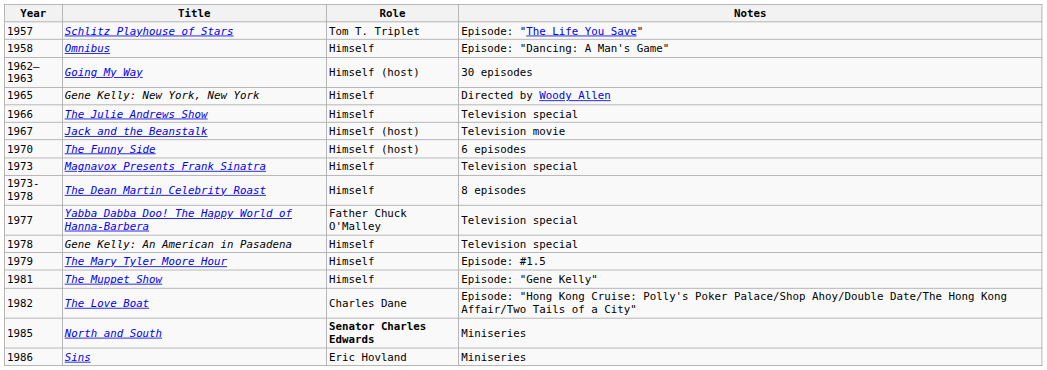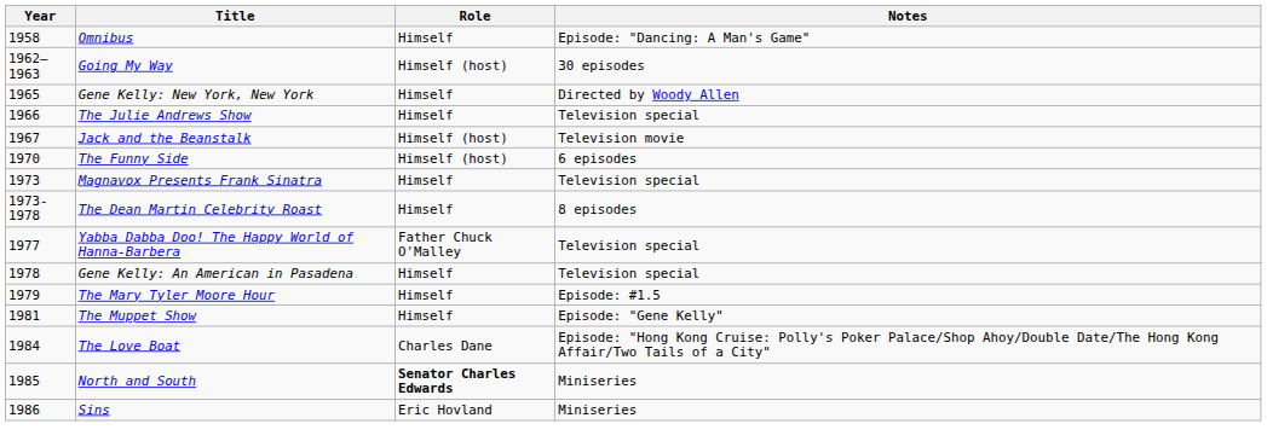- row: 1957 | Schlitz Playhouse of Stars | Tom T. Triplet | Episode: "The Life You Save"
The Love Boat | Year: 1982 -> 1984
